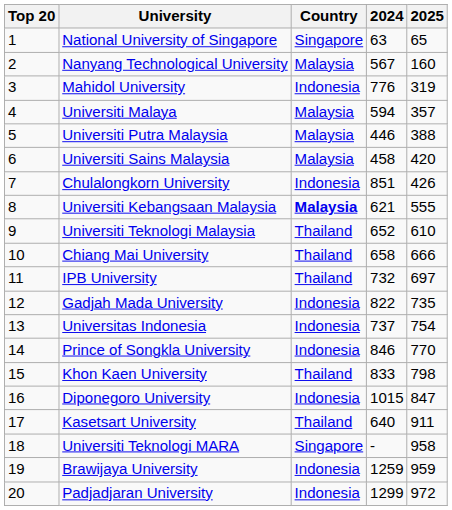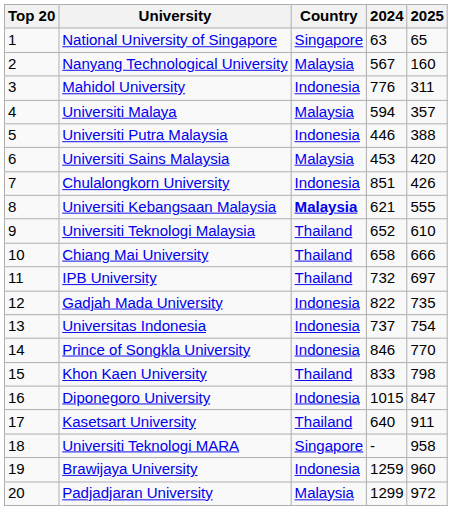Mahidol University | 2025: 319 -> 311
Universiti Putra Malaysia | Country: Malaysia -> Indonesia
Universiti Sains Malaysia | 2024: 458 -> 453
Brawijaya University | 2025: 959 -> 960
Padjadjaran University | Country: Indonesia -> Malaysia
